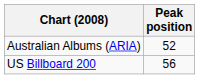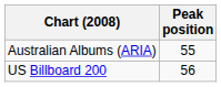Australian Albums (ARIA) | Peak position: 52 -> 55
